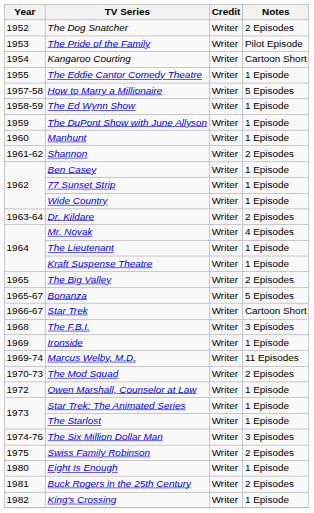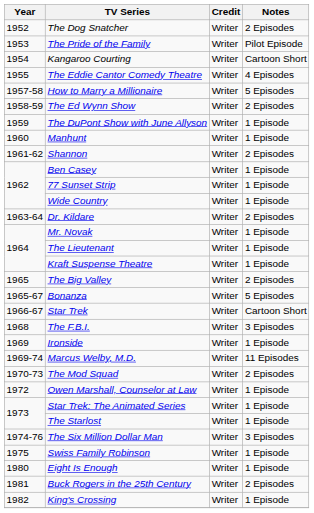The Eddie Cantor Comedy Theatre | Notes: 1 Episode -> 4 Episodes
The Ed Wynn Show | Notes: 1 Episode -> 2 Episodes
Mr. Novak | Notes: 4 Episodes -> 1 Episode
Swiss Family Robinson | Notes: 2 Episodes -> 1 Episode
